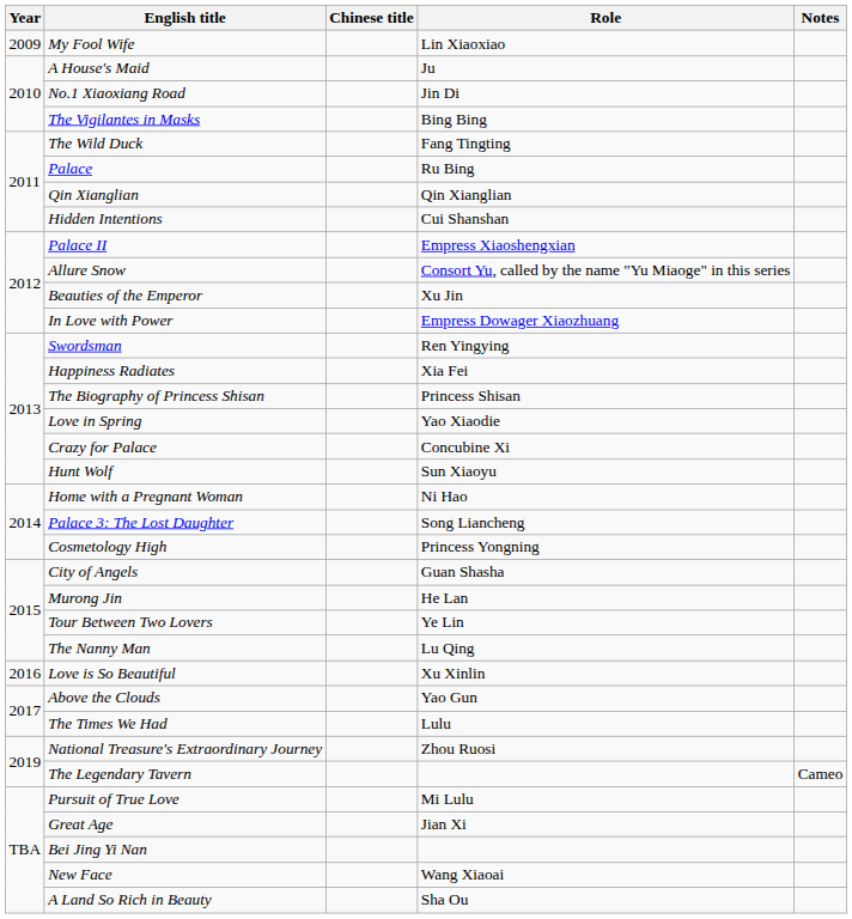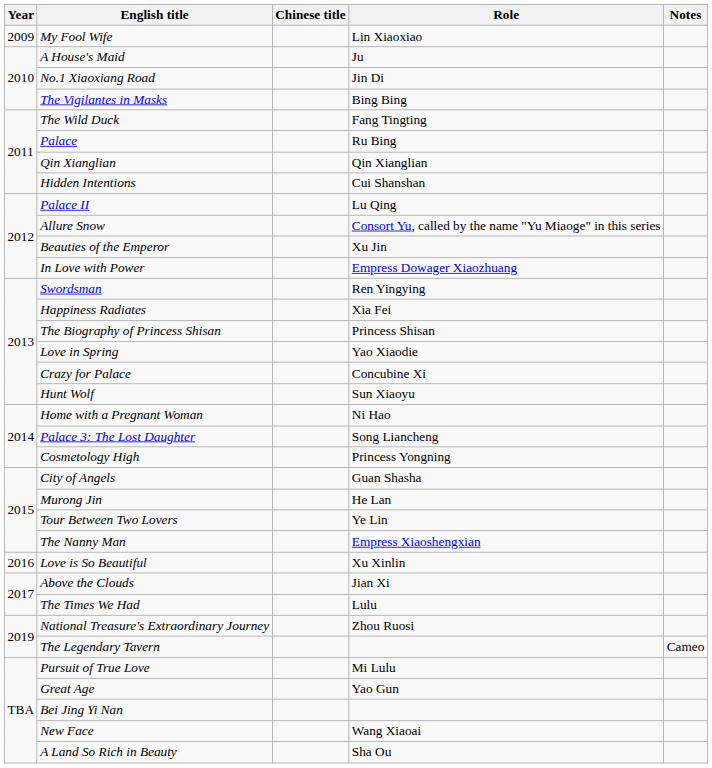Palace II | Role: Empress Xiaoshengxian -> Lu Qing
The Nanny Man | Role: Lu Qing -> Empress Xiaoshengxian
Above the Clouds | Role: Yao Gun -> Jian Xi
Great Age | Role: Jian Xi -> Yao Gun
